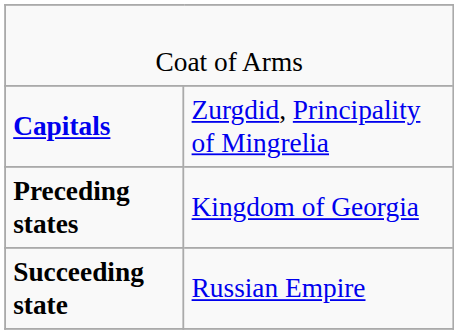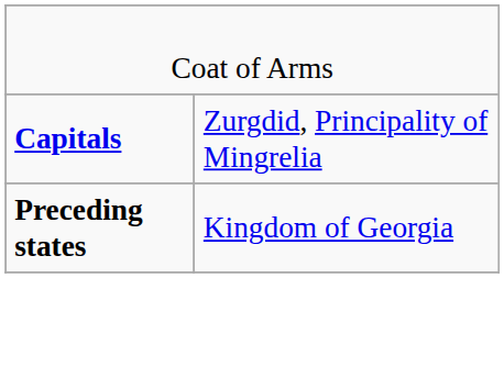- row: Succeeding state | Russian Empire
